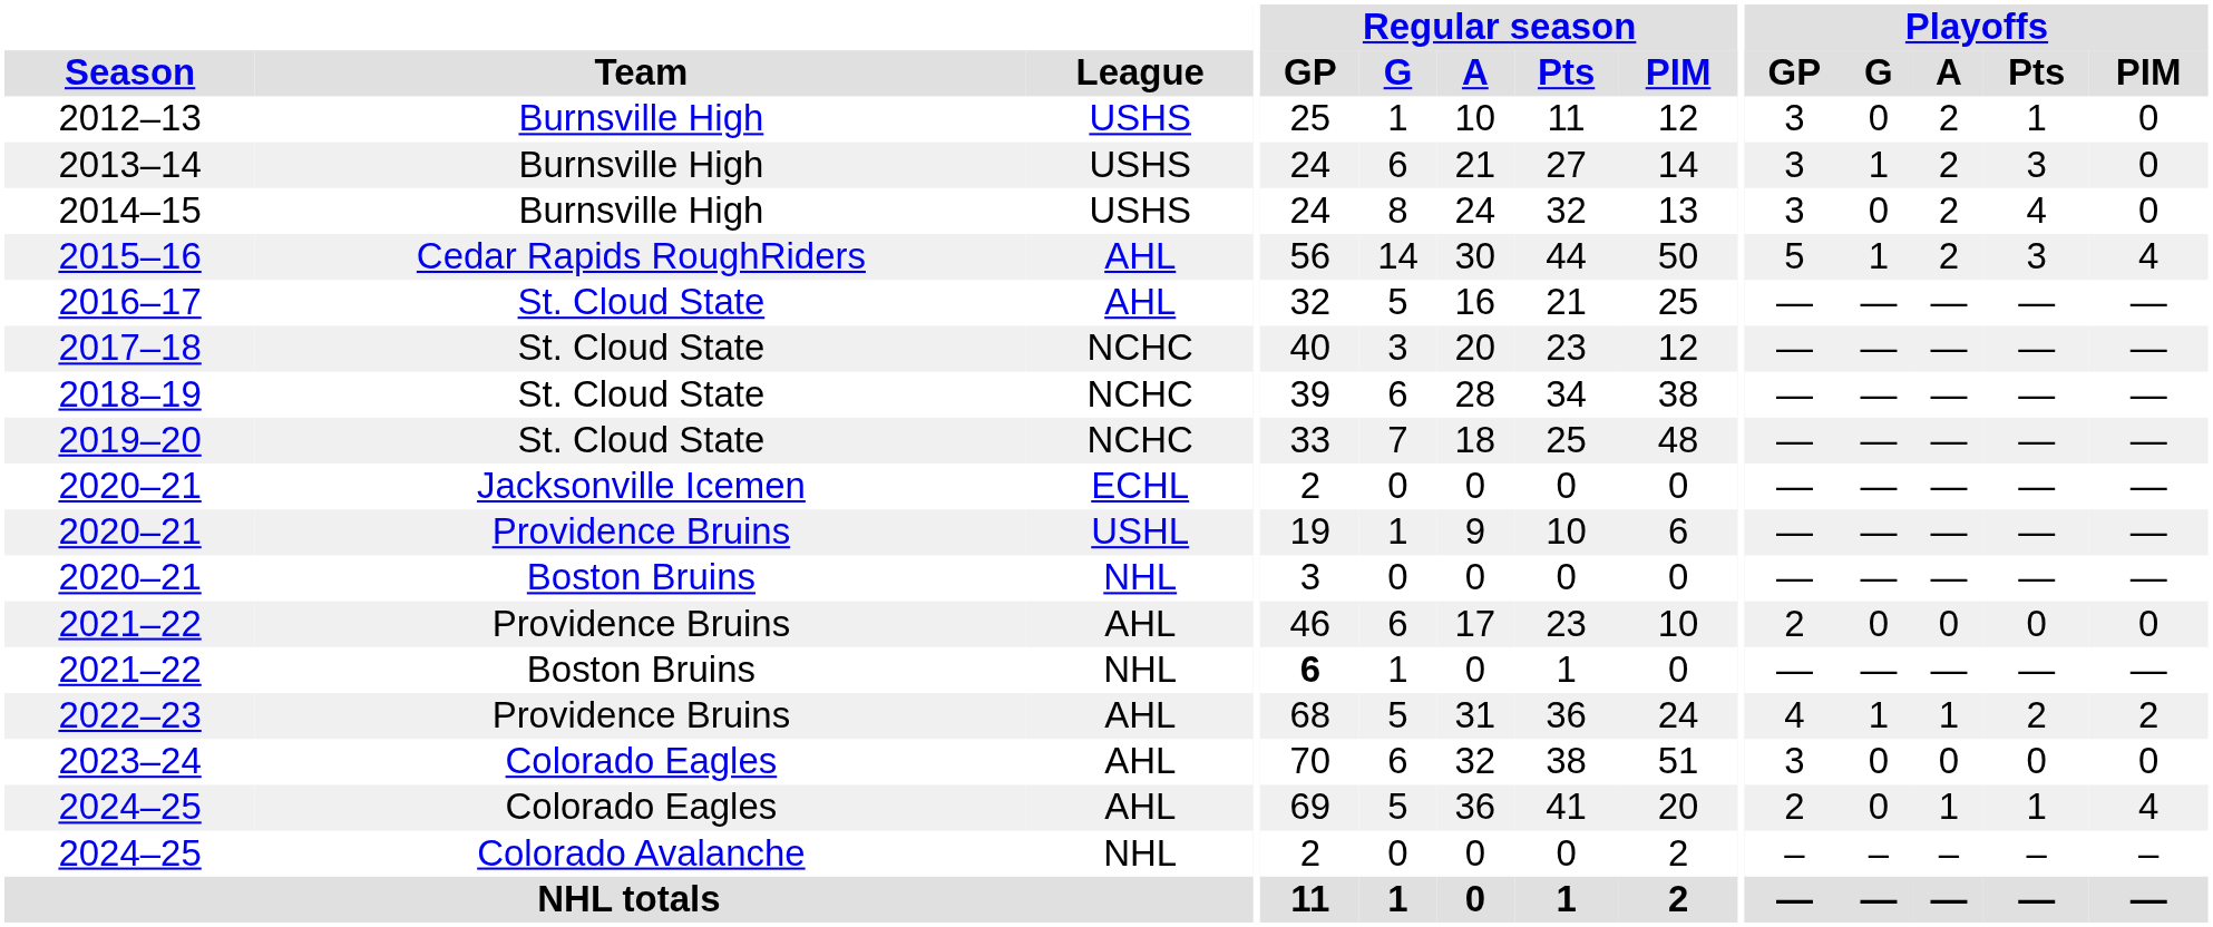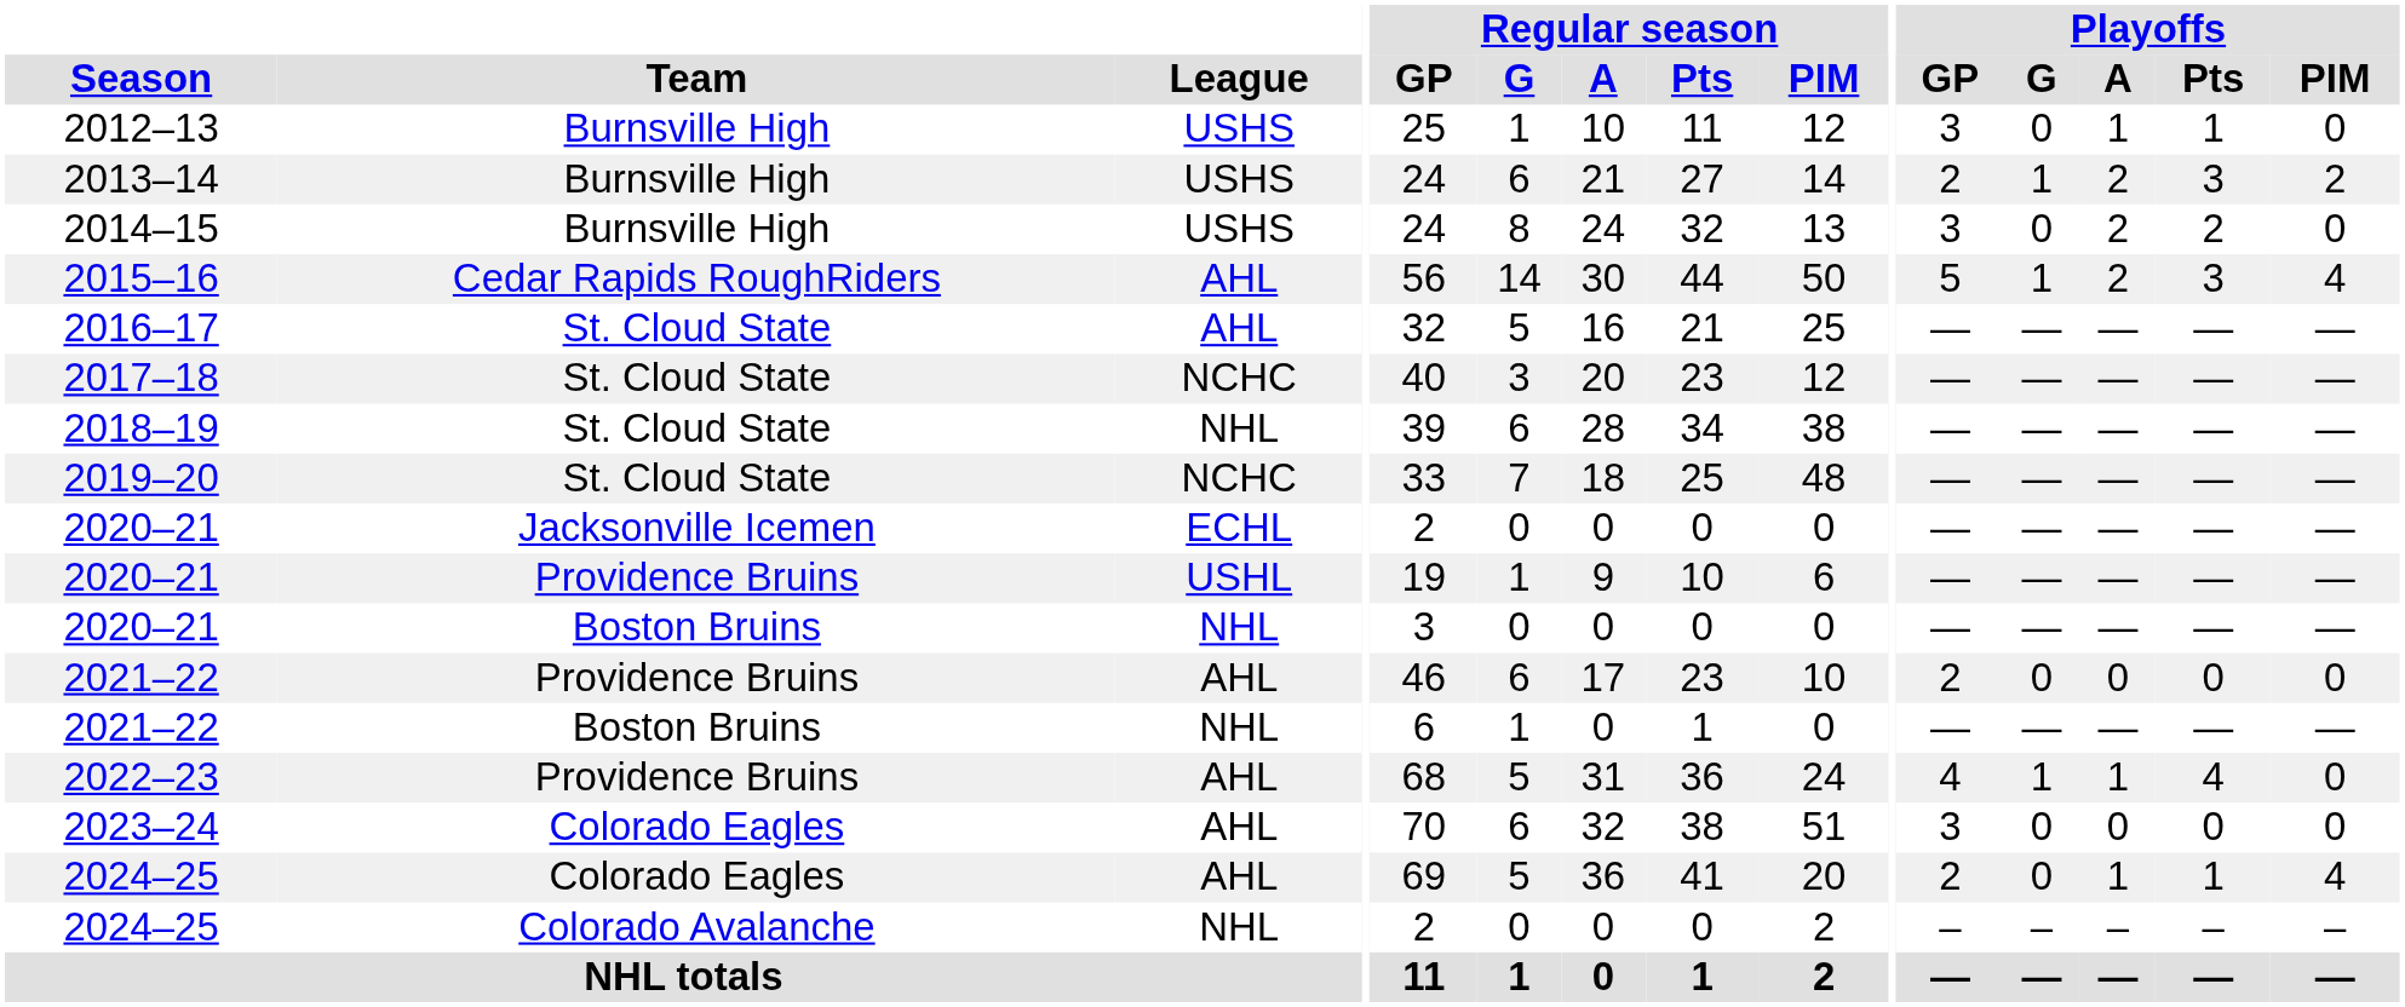2012–13 | Playoffs / A: 2 -> 1
2013–14 | Playoffs / GP: 3 -> 2
2013–14 | Playoffs / PIM: 0 -> 2
2014–15 | Playoffs / Pts: 4 -> 2
2018–19 | League: NCHC -> NHL
2021–22 / Boston Bruins | Regular season / GP: bold -> normal
2022–23 | Playoffs / Pts: 2 -> 4
2022–23 | Playoffs / PIM: 2 -> 0
